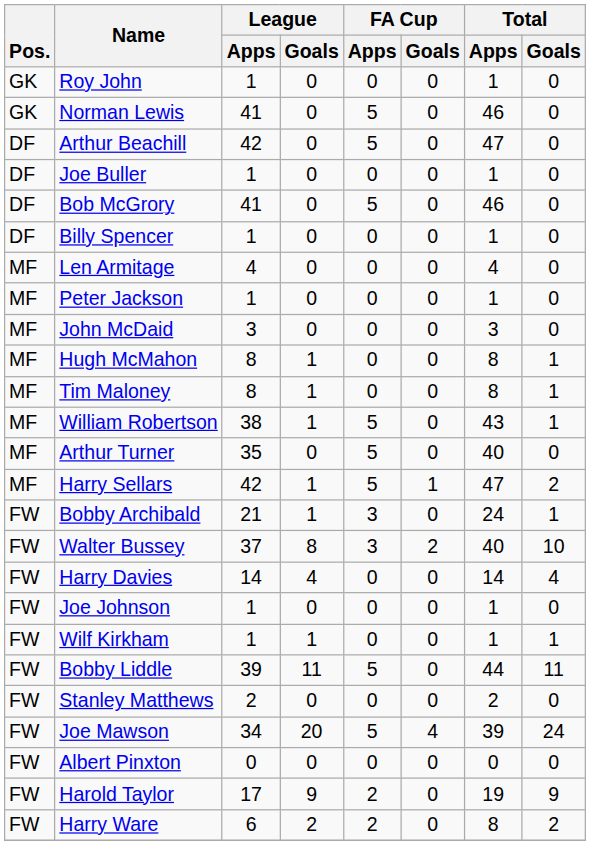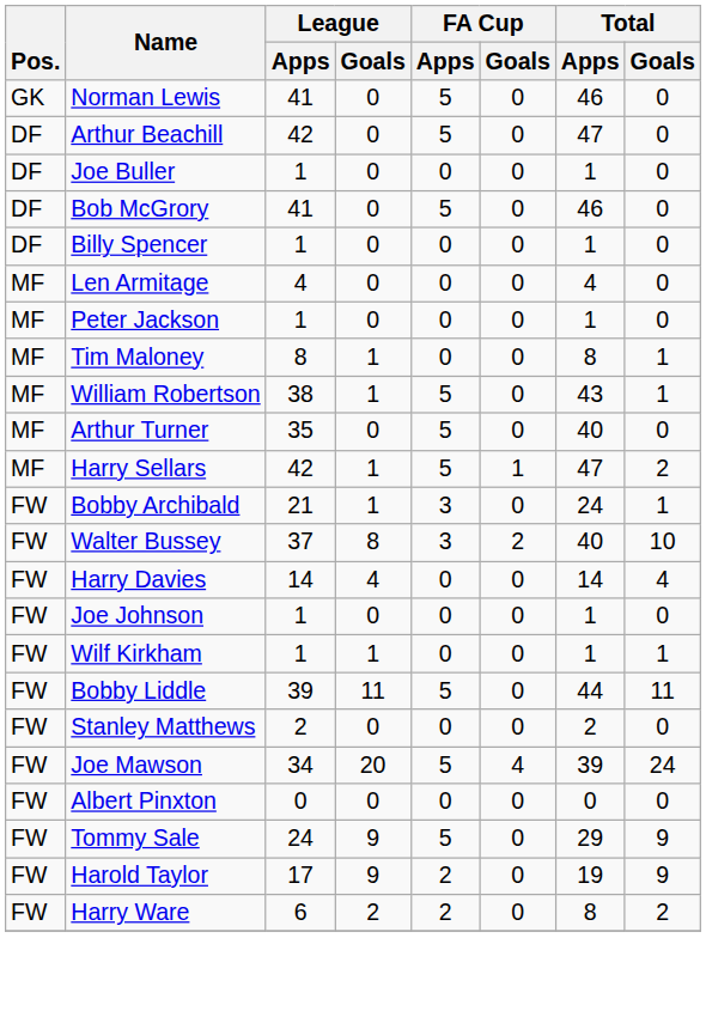- row: GK | Roy John | 1 | 0 | 0 | 0 | 1 | 0
- row: MF | John McDaid | 3 | 0 | 0 | 0 | 3 | 0
- row: MF | Hugh McMahon | 8 | 1 | 0 | 0 | 8 | 1
+ row: FW | Tommy Sale | 24 | 9 | 5 | 0 | 29 | 9
